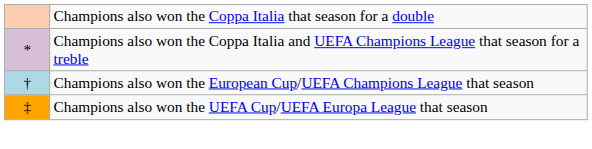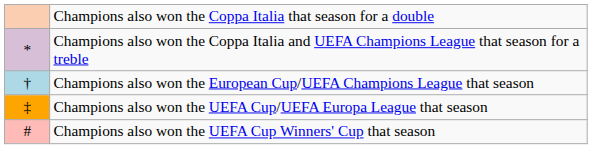+ row: # | Champions also won the UEFA Cup Winners' Cup that season
